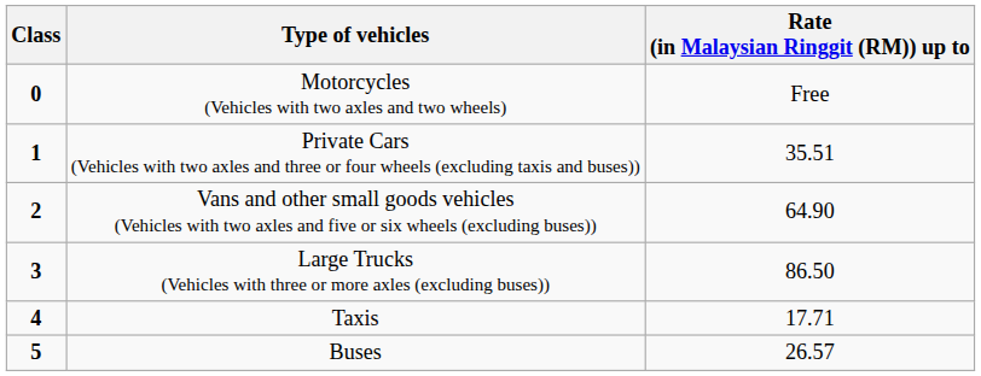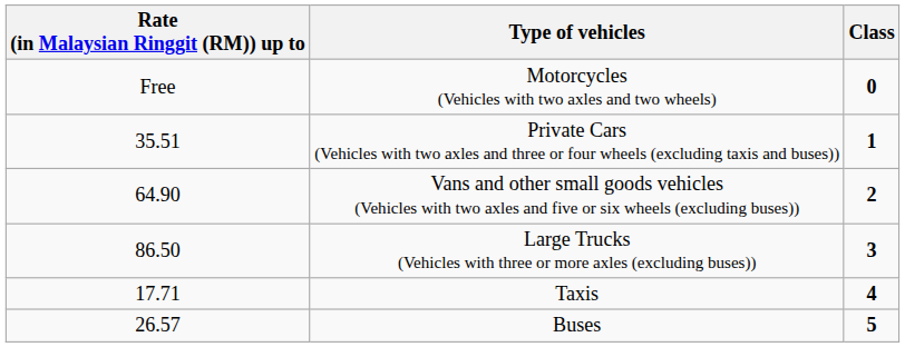columns swapped: Class <-> Rate (in Malaysian Ringgit (RM)) up to
